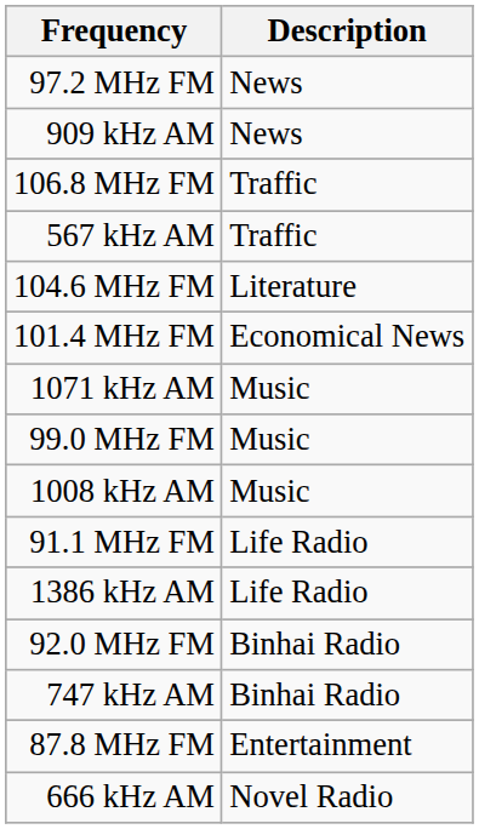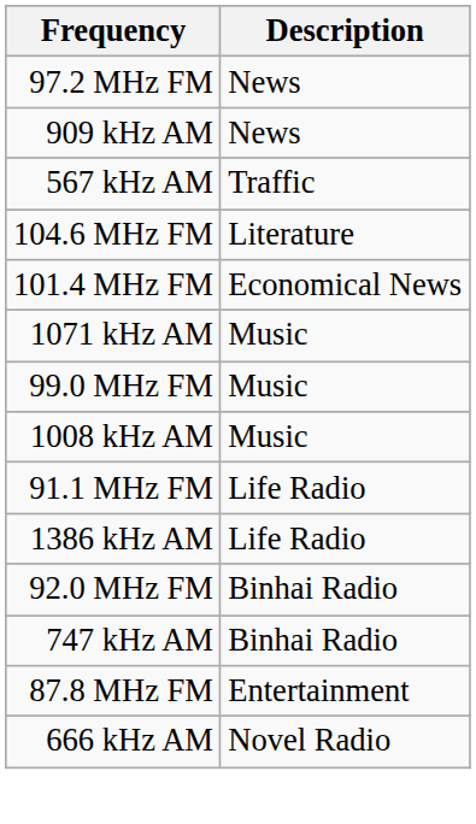- row: 106.8 MHz FM | Traffic
